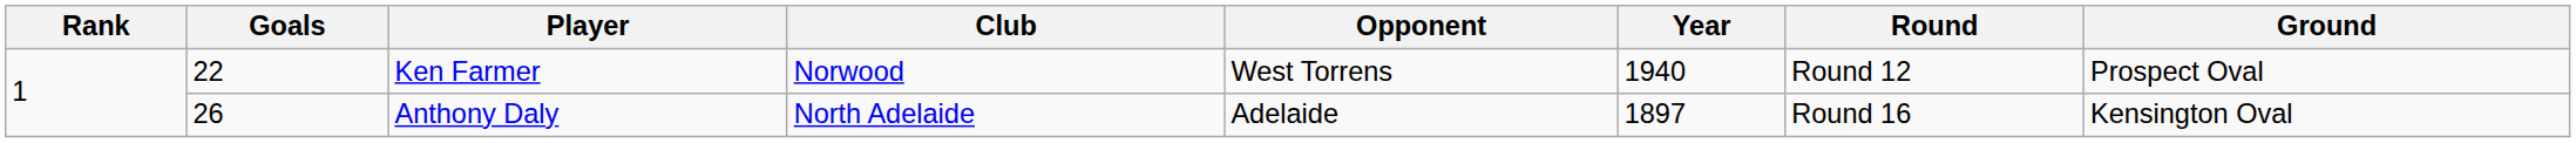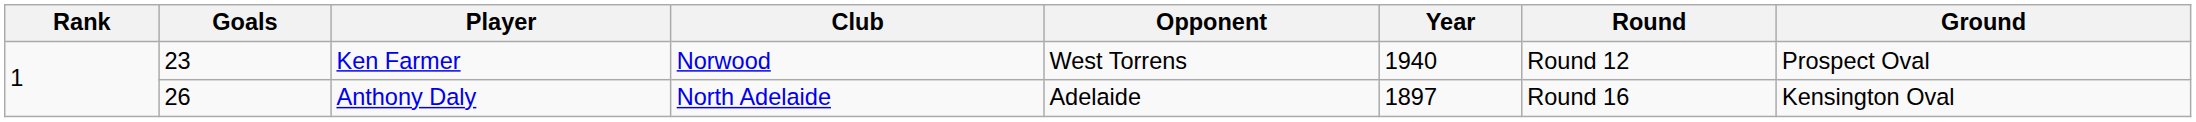Ken Farmer | Goals: 22 -> 23
